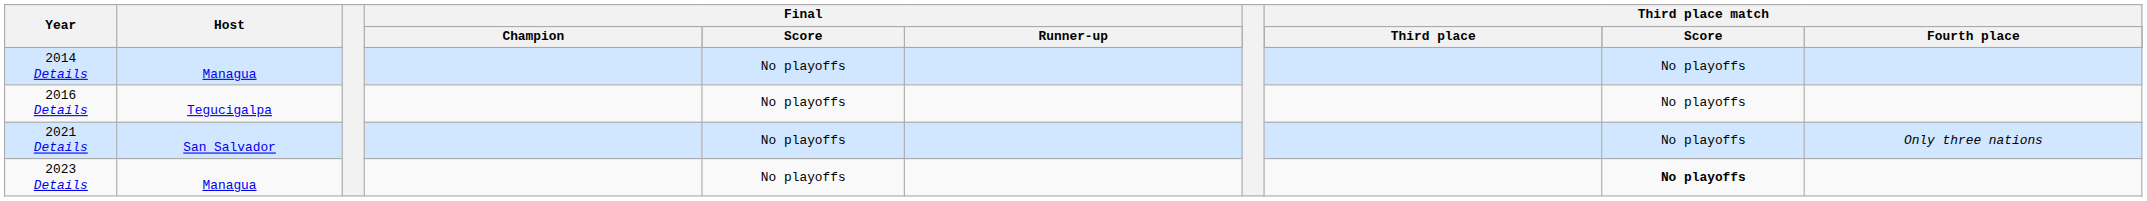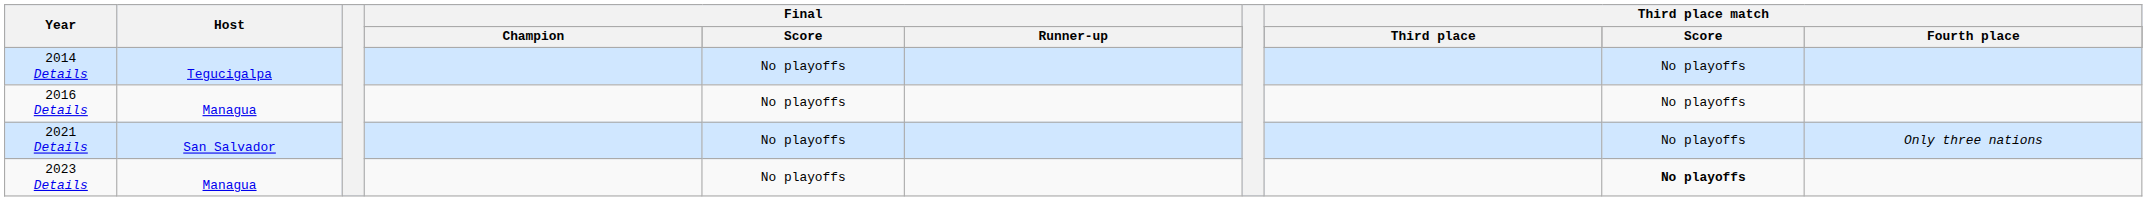2014 Details | Host: Managua -> Tegucigalpa
2016 Details | Host: Tegucigalpa -> Managua
